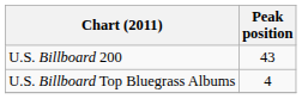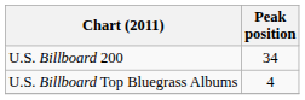U.S. Billboard 200 | Peak position: 43 -> 34
